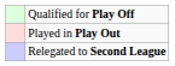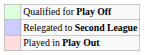rows swapped: Played in Play Out <-> Relegated to Second League
